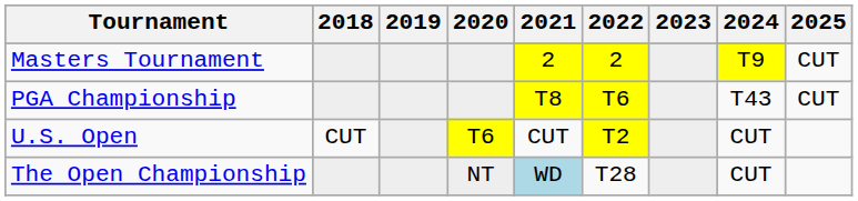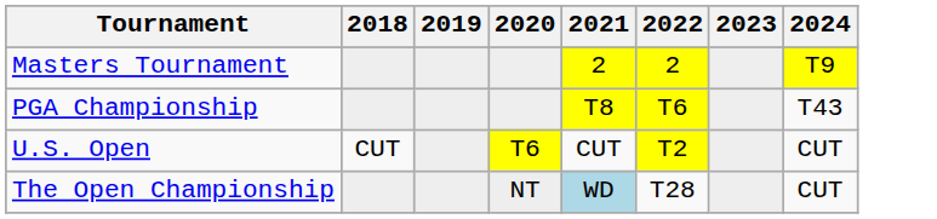- column: 2025 | CUT | CUT
